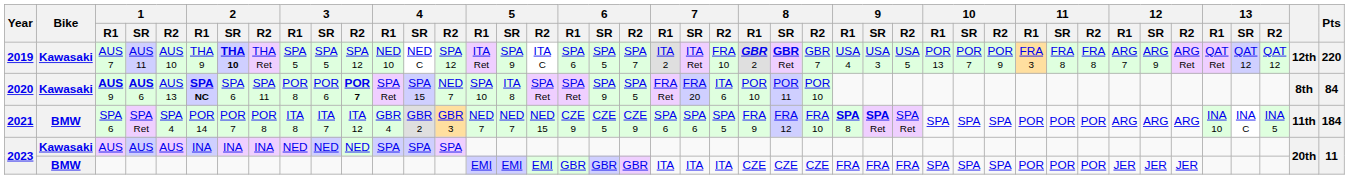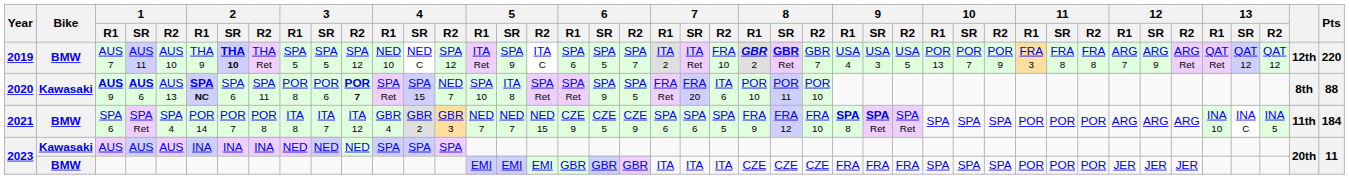AUS 7 | Bike: Kawasaki -> BMW
AUS 9 | Pts: 84 -> 88
